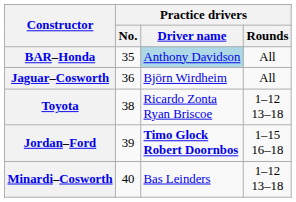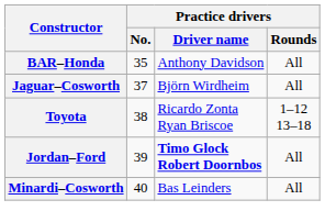BAR–Honda | Practice drivers / Driver name: lightblue background -> no background
Jaguar–Cosworth | Practice drivers / No.: 36 -> 37
Jordan–Ford | Practice drivers / Rounds: 1–15 16–18 -> All
Minardi–Cosworth | Practice drivers / Rounds: 1–12 13–18 -> All
